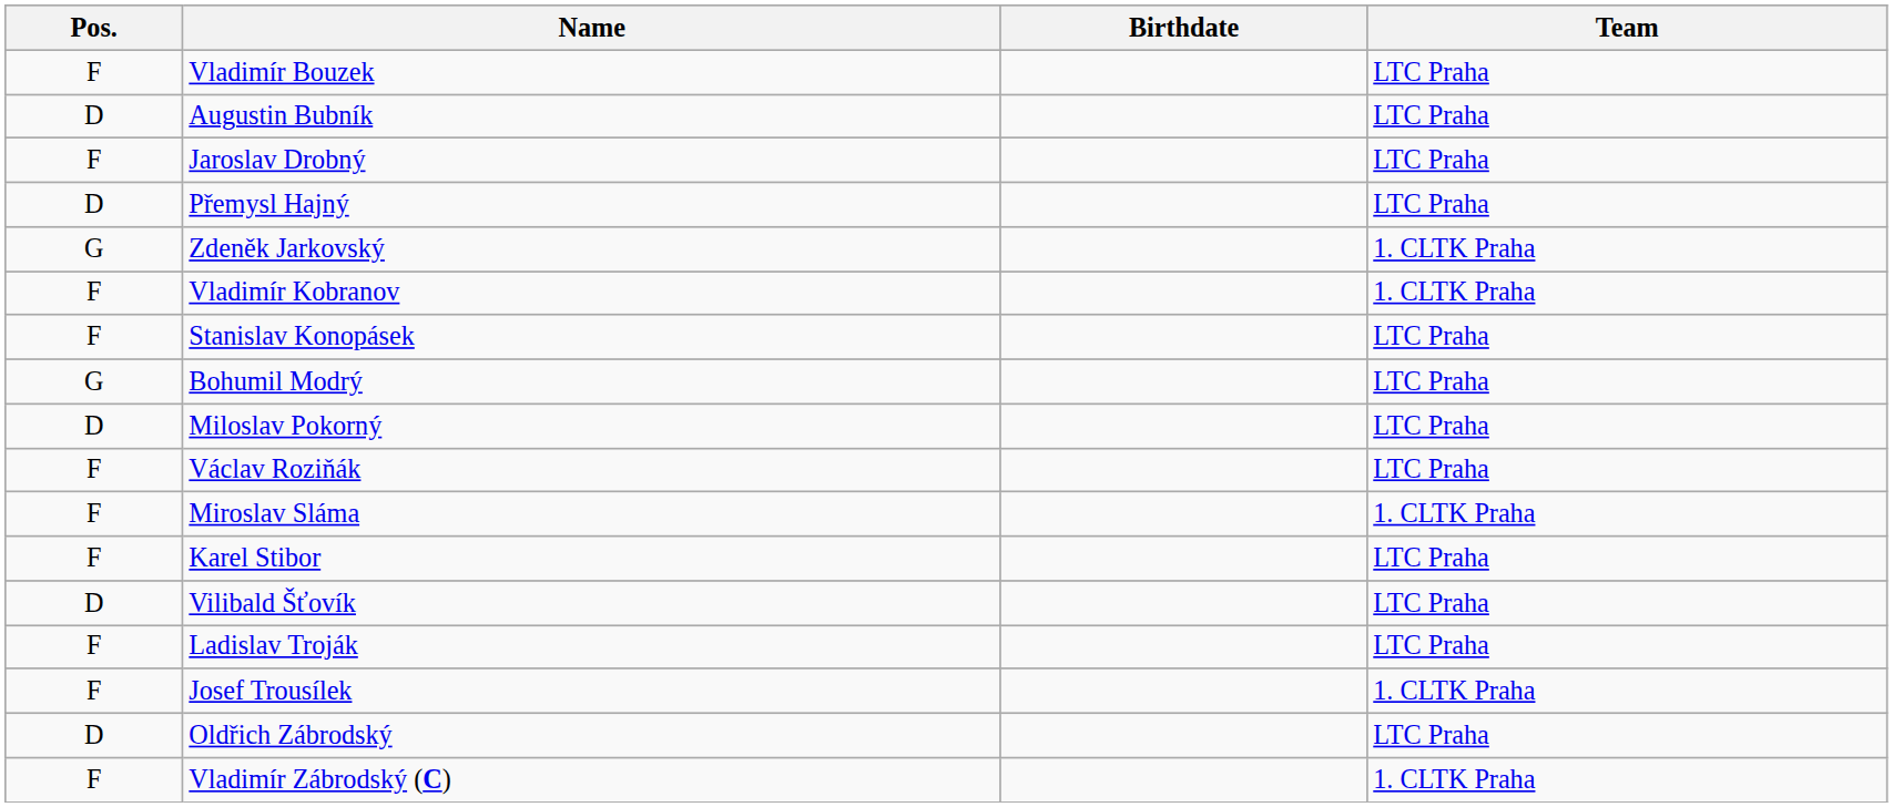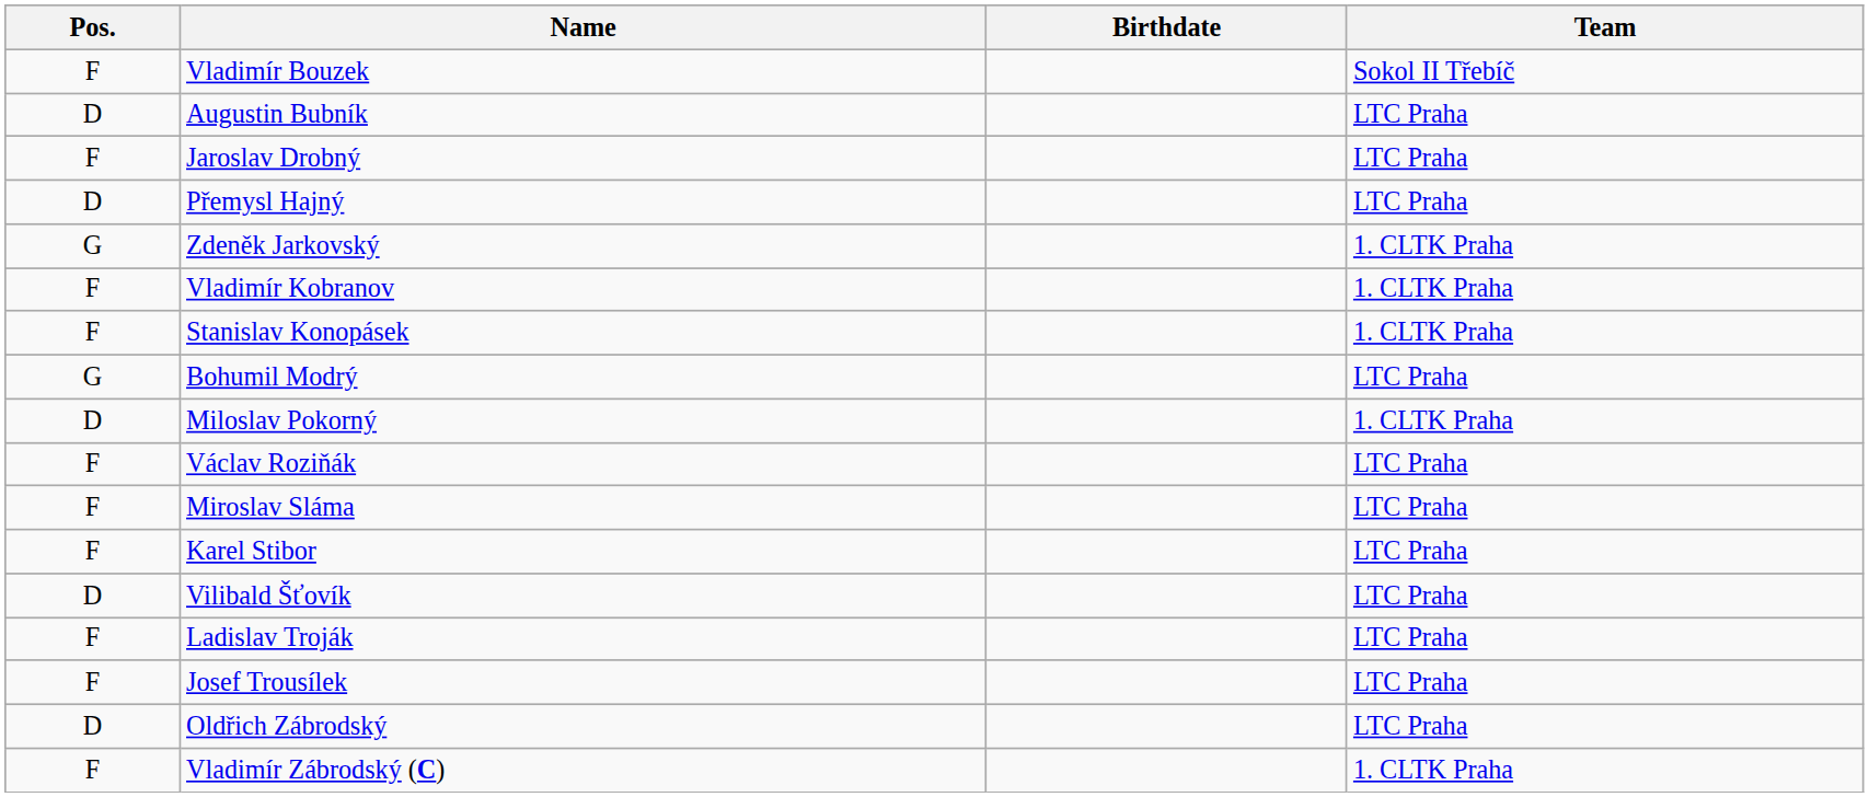Vladimír Bouzek | Team: LTC Praha -> Sokol II Třebíč
Stanislav Konopásek | Team: LTC Praha -> 1. CLTK Praha
Miloslav Pokorný | Team: LTC Praha -> 1. CLTK Praha
Miroslav Sláma | Team: 1. CLTK Praha -> LTC Praha
Josef Trousílek | Team: 1. CLTK Praha -> LTC Praha
